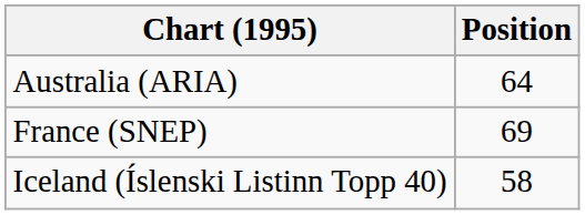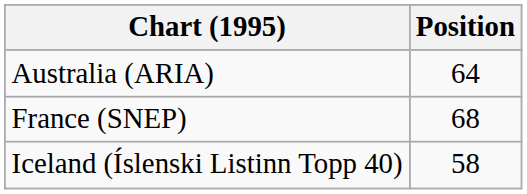France (SNEP) | Position: 69 -> 68
